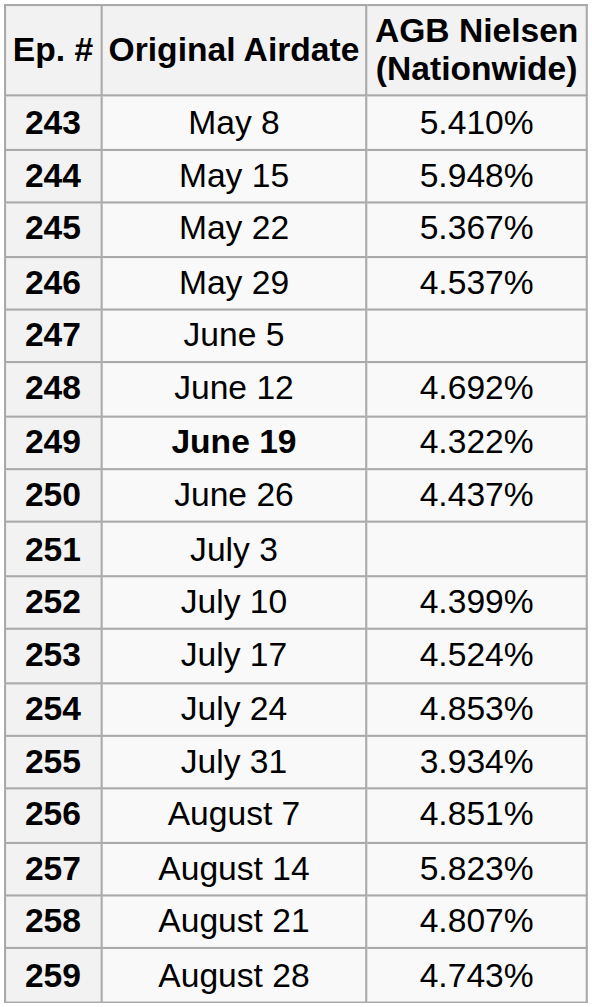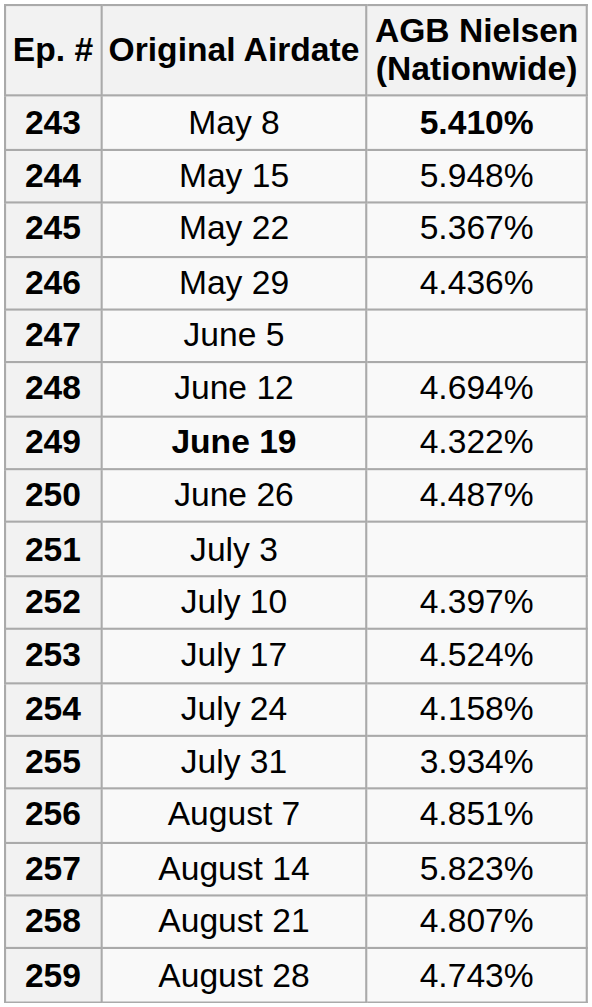243 | AGB Nielsen (Nationwide): normal -> bold
246 | AGB Nielsen (Nationwide): 4.537% -> 4.436%
248 | AGB Nielsen (Nationwide): 4.692% -> 4.694%
250 | AGB Nielsen (Nationwide): 4.437% -> 4.487%
252 | AGB Nielsen (Nationwide): 4.399% -> 4.397%
254 | AGB Nielsen (Nationwide): 4.853% -> 4.158%
